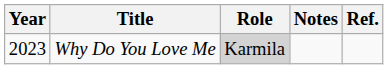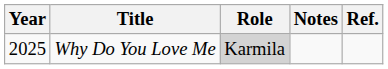Why Do You Love Me | Year: 2023 -> 2025
